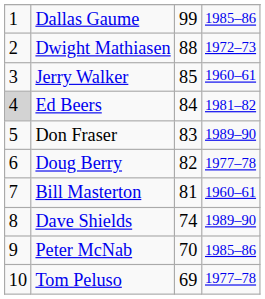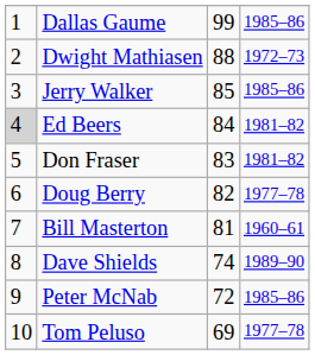Jerry Walker | column 4: 1960–61 -> 1985–86
Don Fraser | column 4: 1989–90 -> 1981–82
Peter McNab | column 3: 70 -> 72
